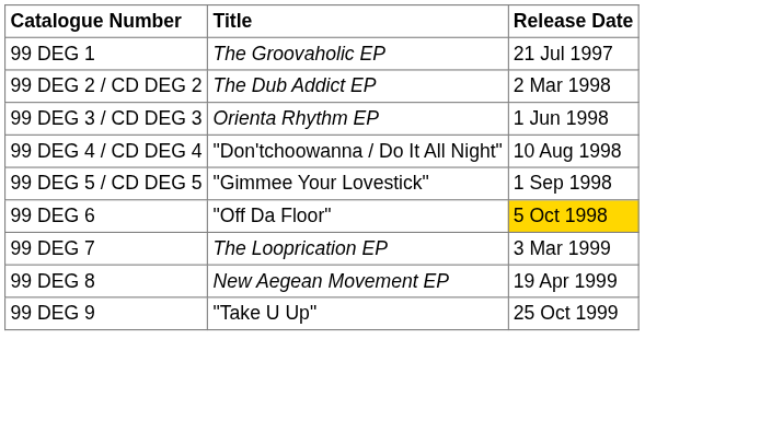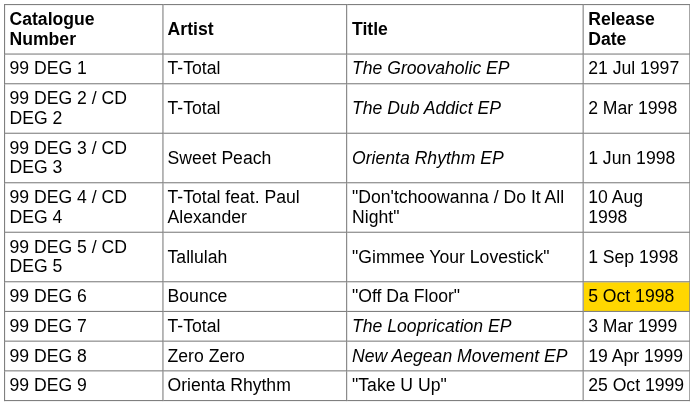+ column: Artist | T-Total | T-Total | Sweet Peach | T-Total feat. Paul Alexander | Tallulah | Bounce | T-Total | Zero Zero | Orienta Rhythm
